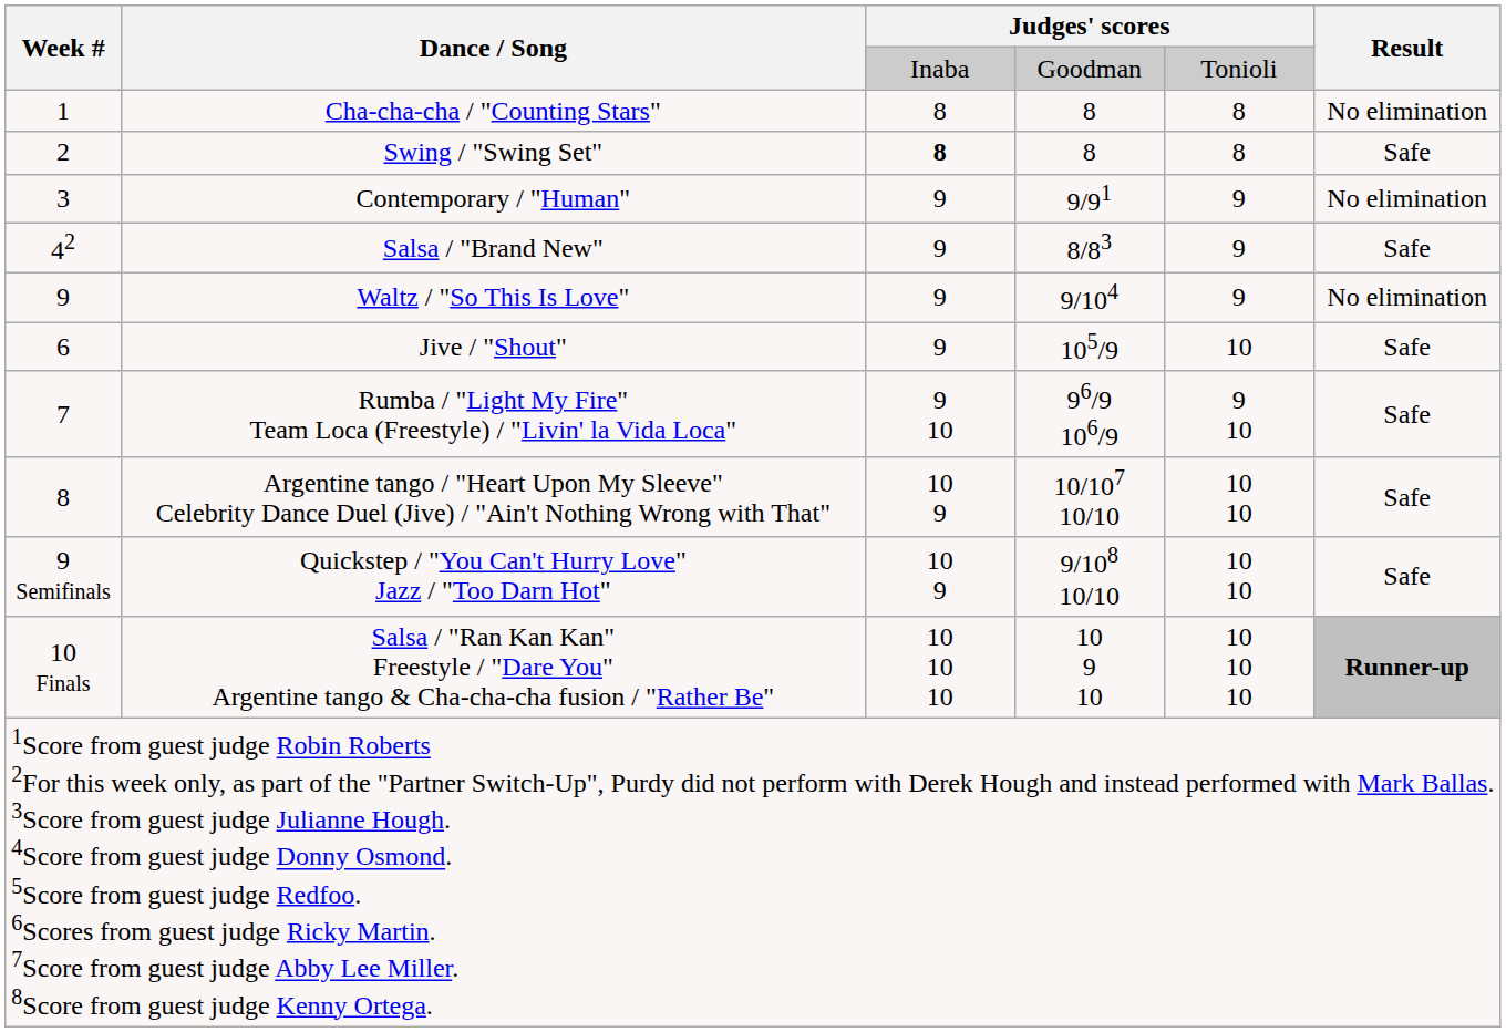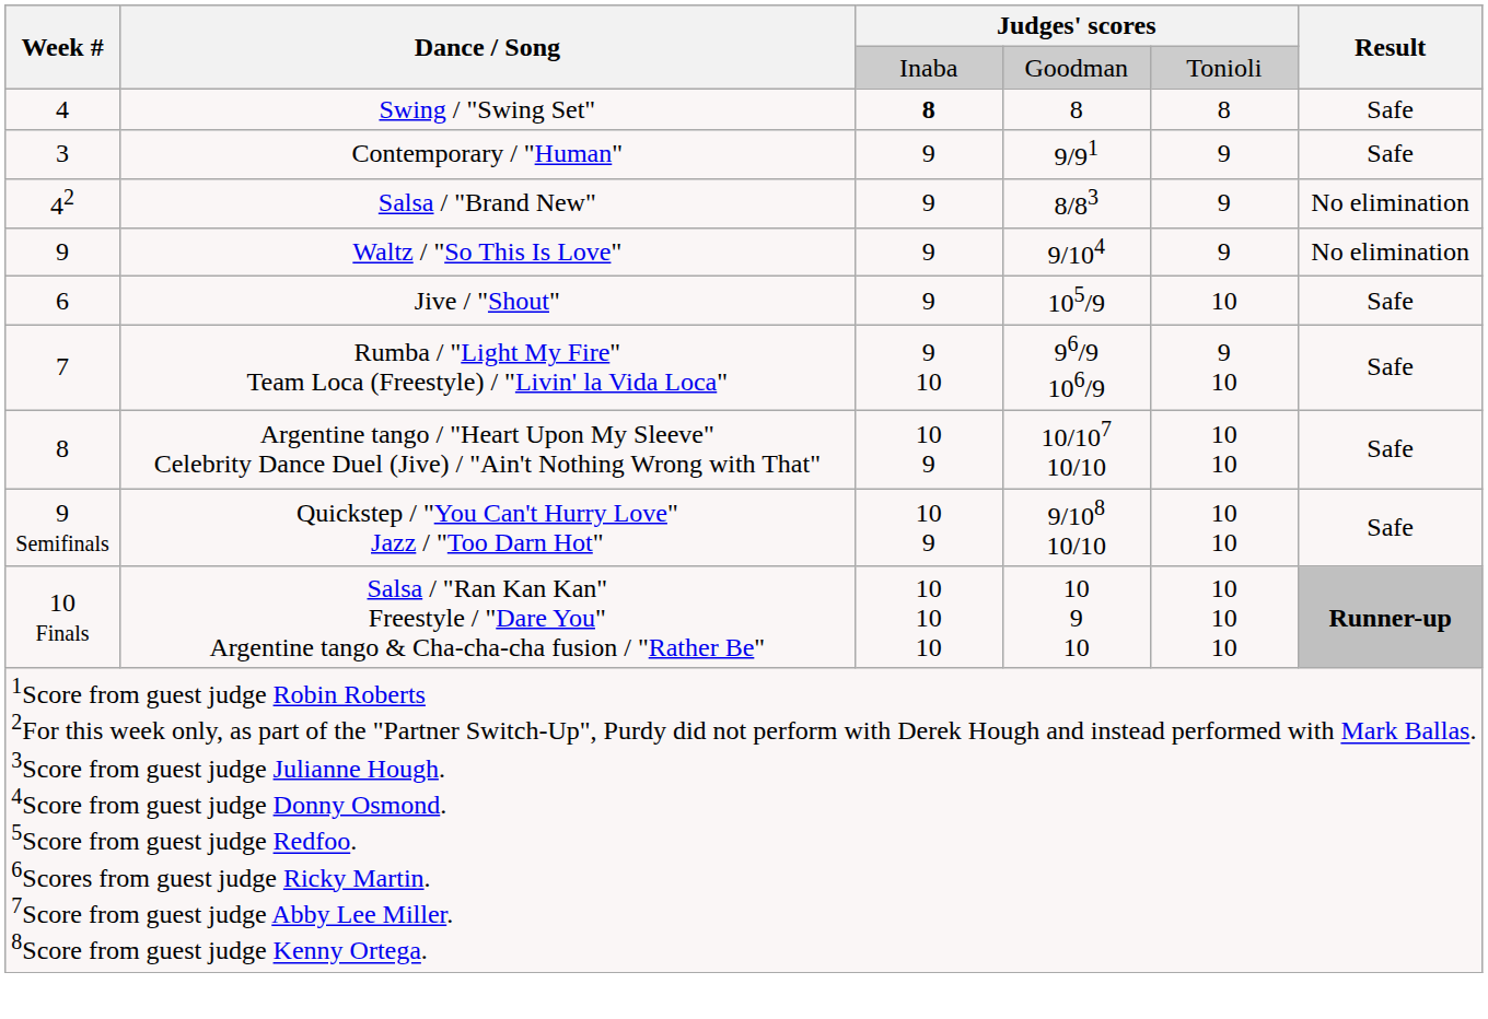- row: 1 | Cha-cha-cha / "Counting Stars" | 8 | 8 | 8 | No elimination
Swing / "Swing Set" | Week #: 2 -> 4
Contemporary / "Human" | Result: No elimination -> Safe
Salsa / "Brand New" | Result: Safe -> No elimination
